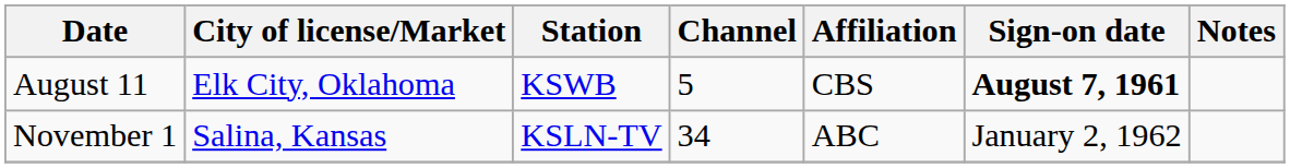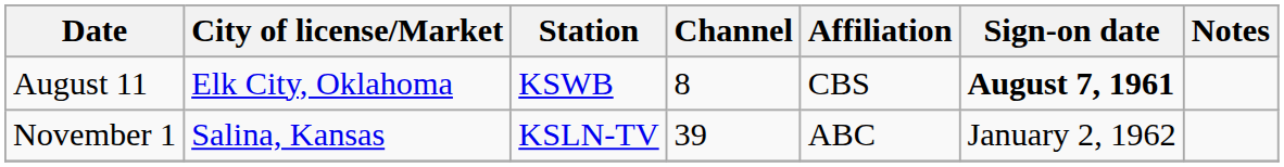August 11 | Channel: 5 -> 8
November 1 | Channel: 34 -> 39
